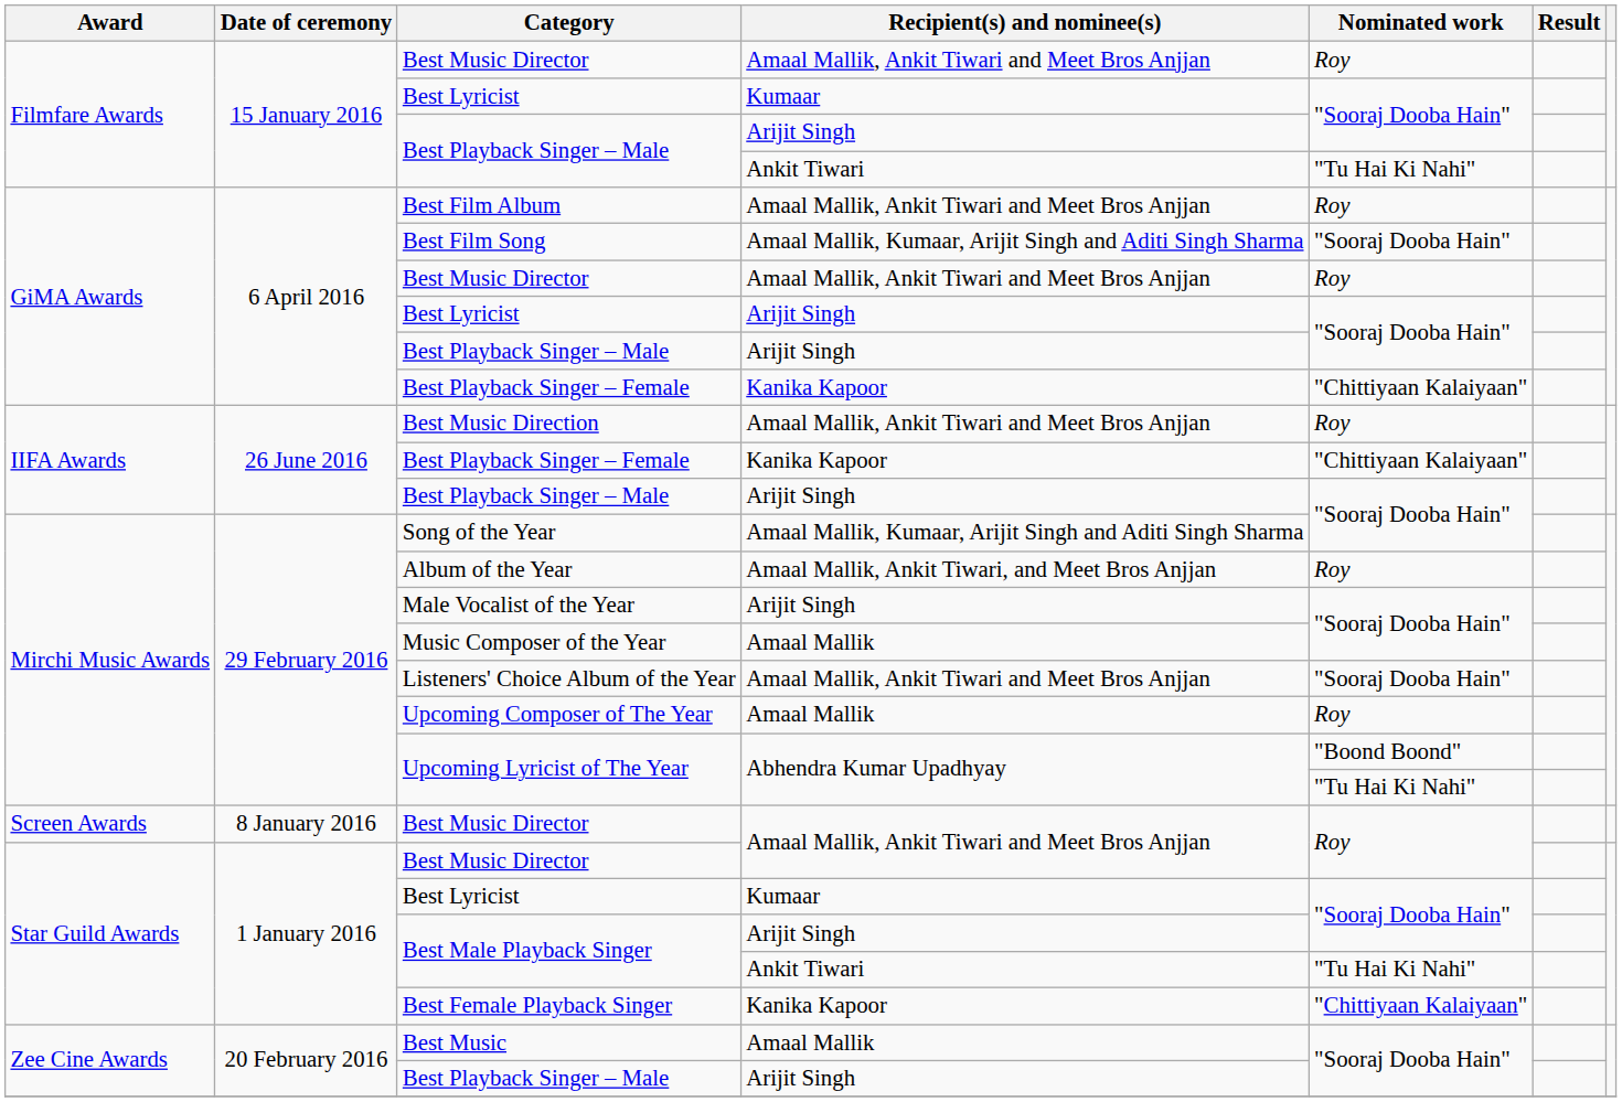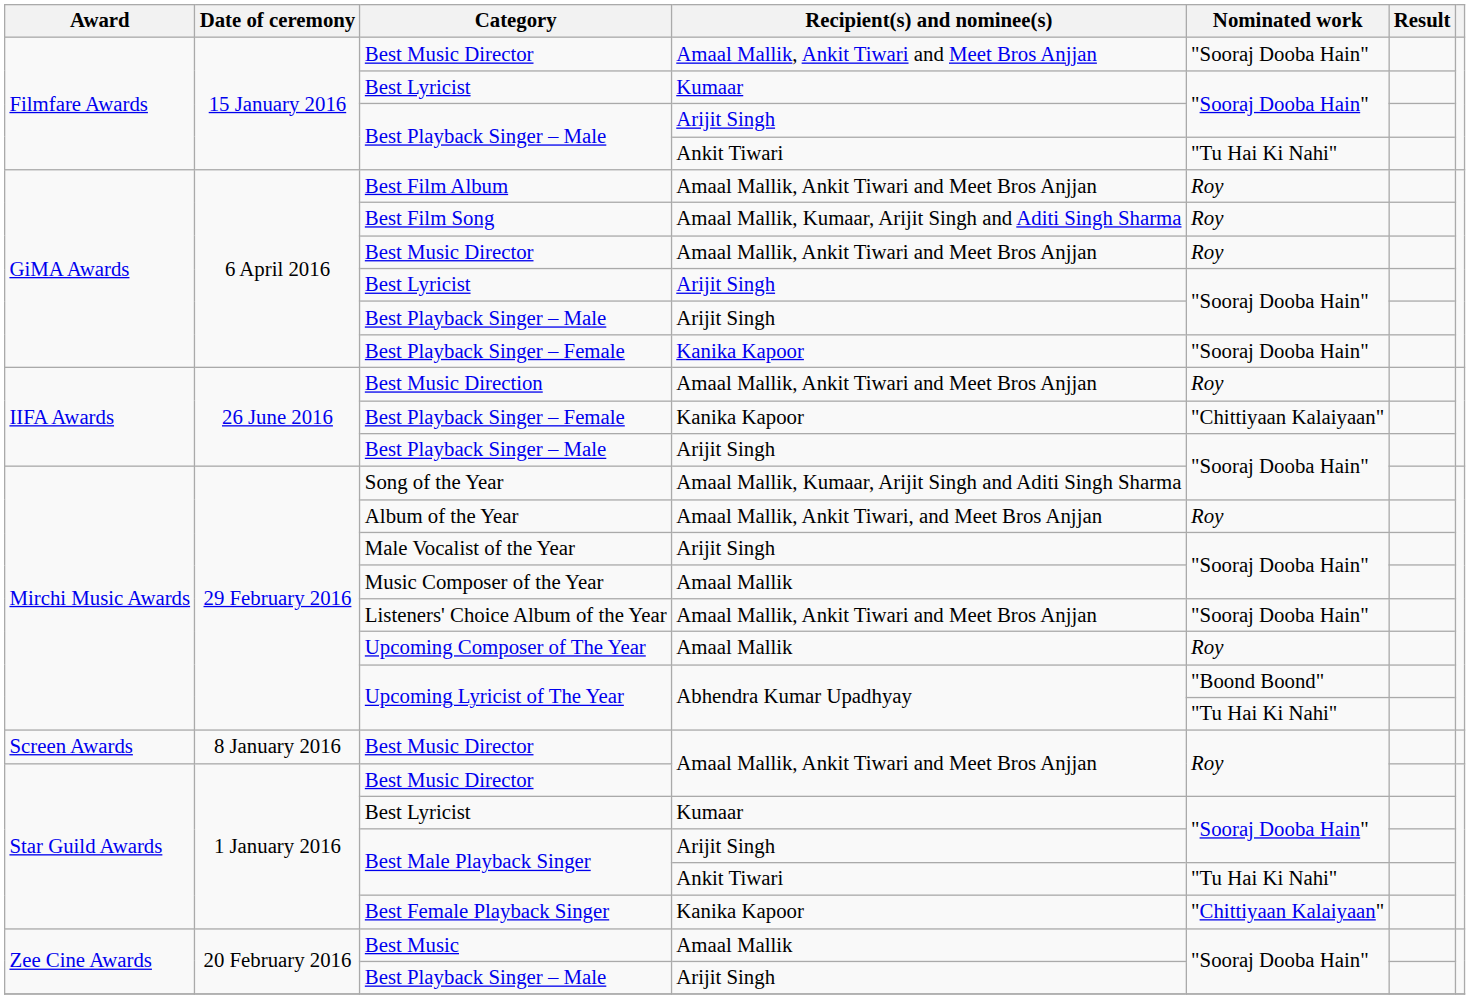Filmfare Awards / Best Music Director | Nominated work: Roy -> "Sooraj Dooba Hain"
Best Film Song | Nominated work: "Sooraj Dooba Hain" -> Roy
GiMA Awards / Best Playback Singer – Female | Nominated work: "Chittiyaan Kalaiyaan" -> "Sooraj Dooba Hain"
